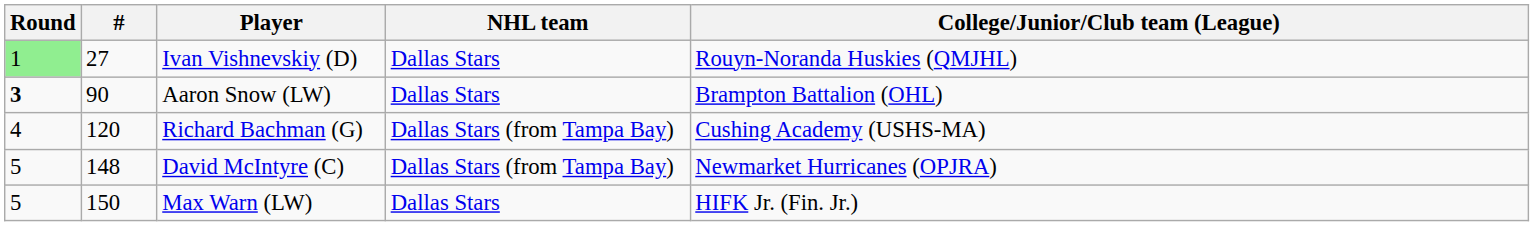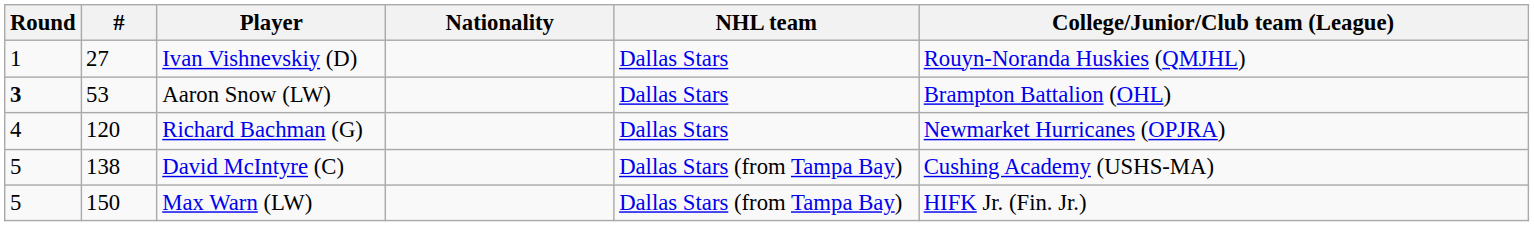+ column: Nationality
Ivan Vishnevskiy (D) | Round: lightgreen background -> no background
Aaron Snow (LW) | #: 90 -> 53
Richard Bachman (G) | NHL team: Dallas Stars (from Tampa Bay) -> Dallas Stars
Richard Bachman (G) | College/Junior/Club team (League): Cushing Academy (USHS-MA) -> Newmarket Hurricanes (OPJRA)
David McIntyre (C) | #: 148 -> 138
David McIntyre (C) | College/Junior/Club team (League): Newmarket Hurricanes (OPJRA) -> Cushing Academy (USHS-MA)
Max Warn (LW) | NHL team: Dallas Stars -> Dallas Stars (from Tampa Bay)
